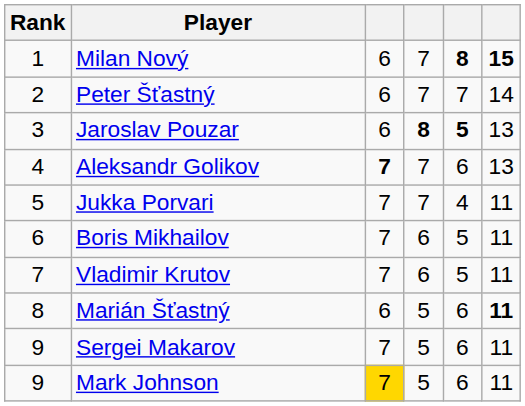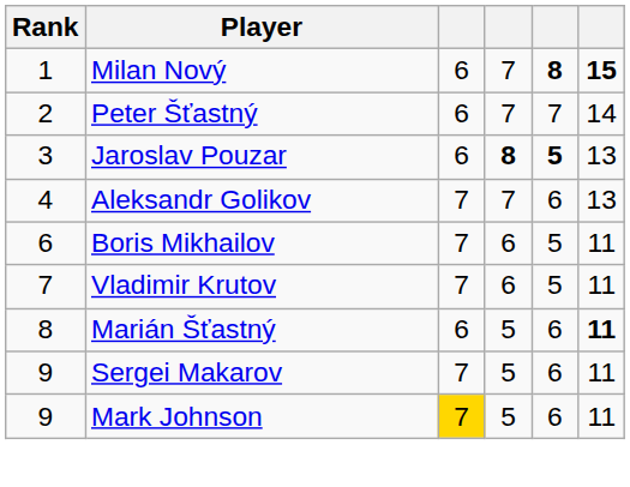Aleksandr Golikov | column 3: bold -> normal
- row: 5 | Jukka Porvari | 7 | 7 | 4 | 11
